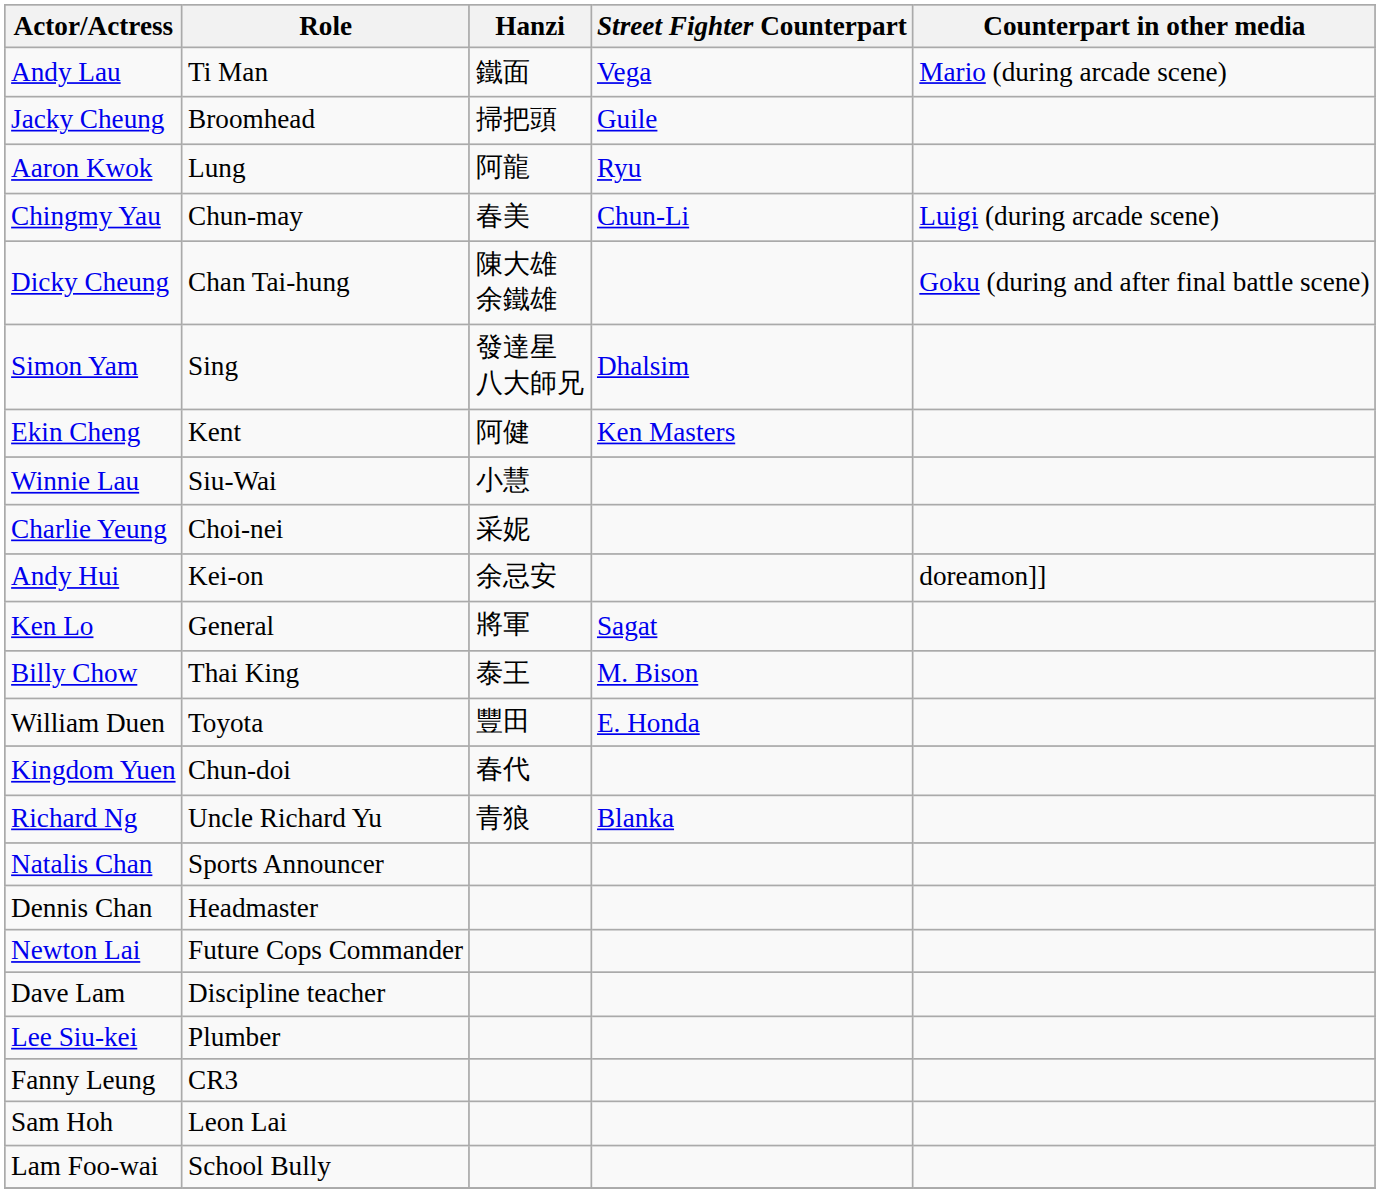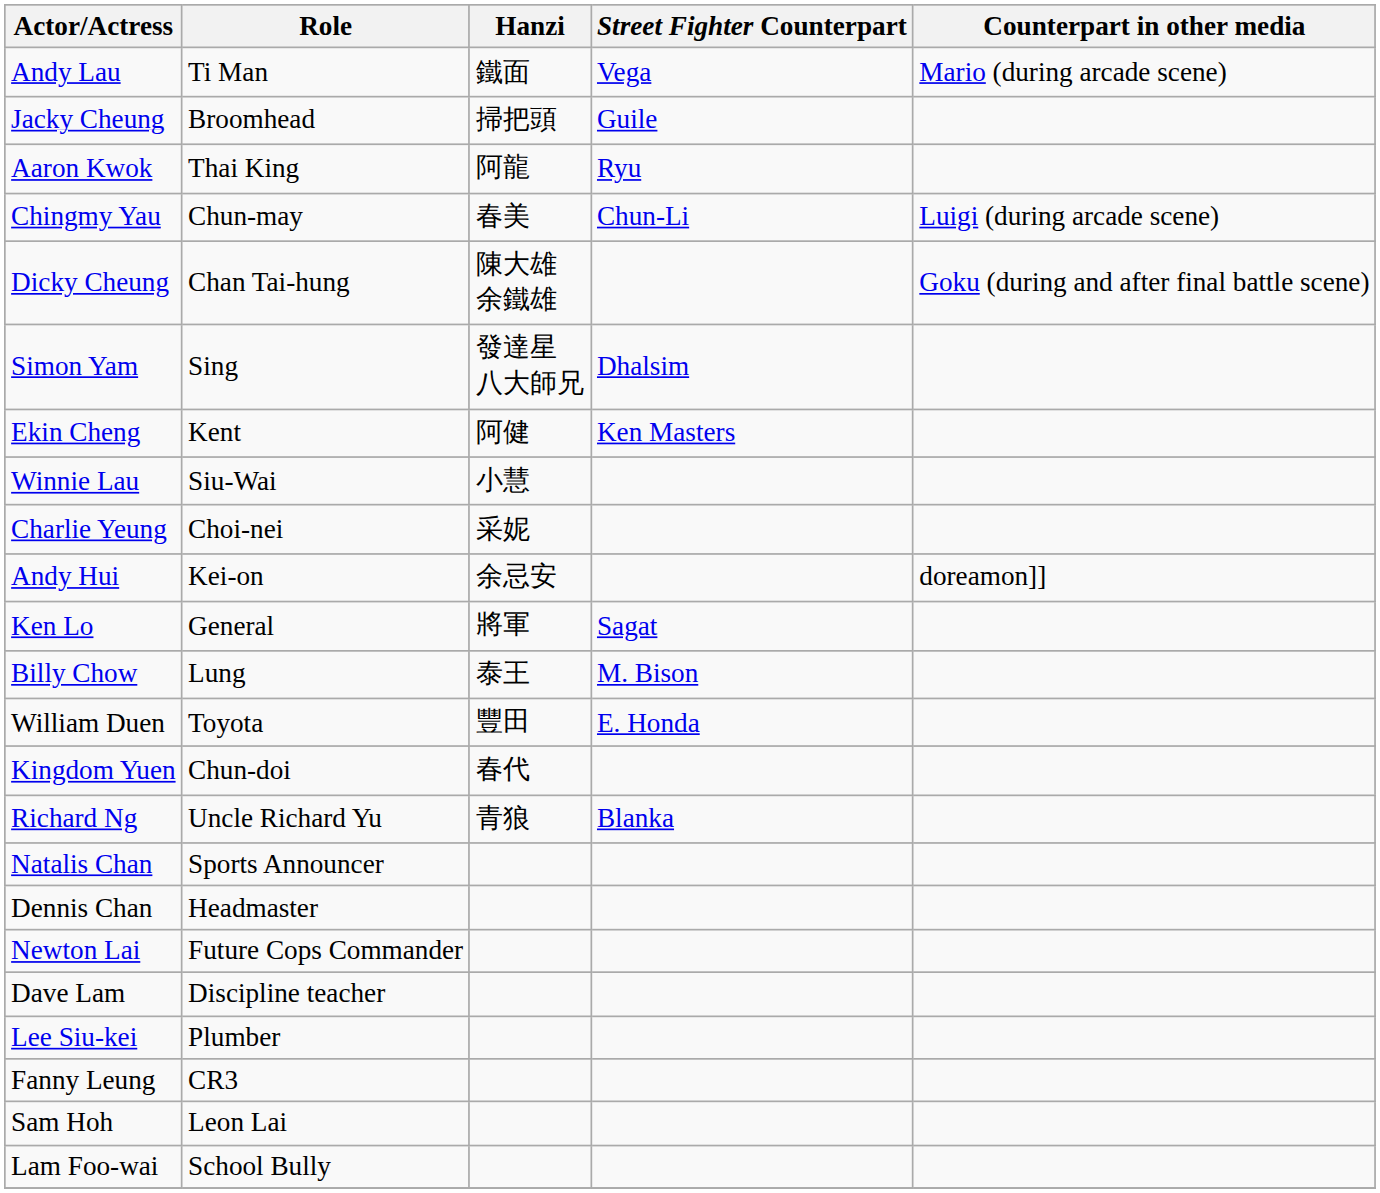Aaron Kwok | Role: Lung -> Thai King
Billy Chow | Role: Thai King -> Lung
